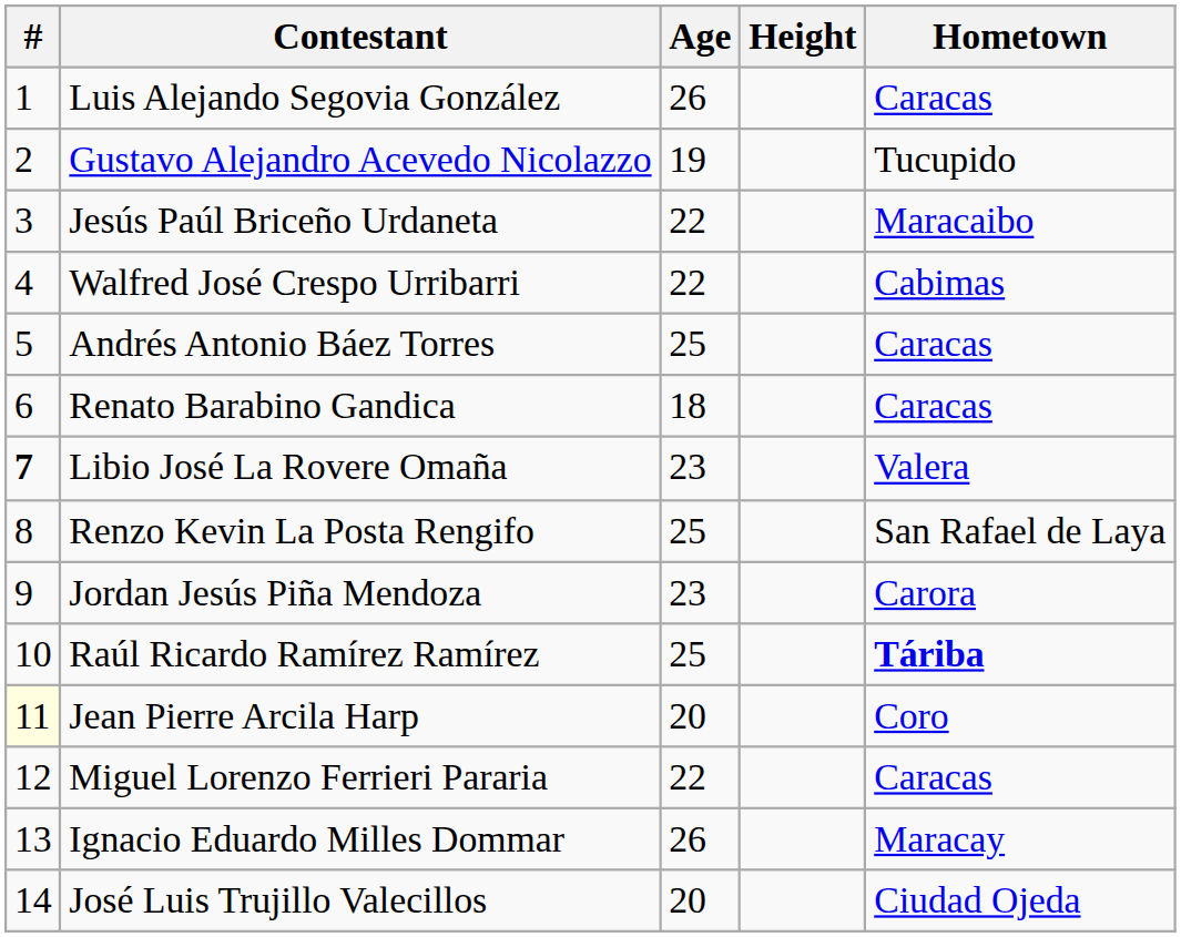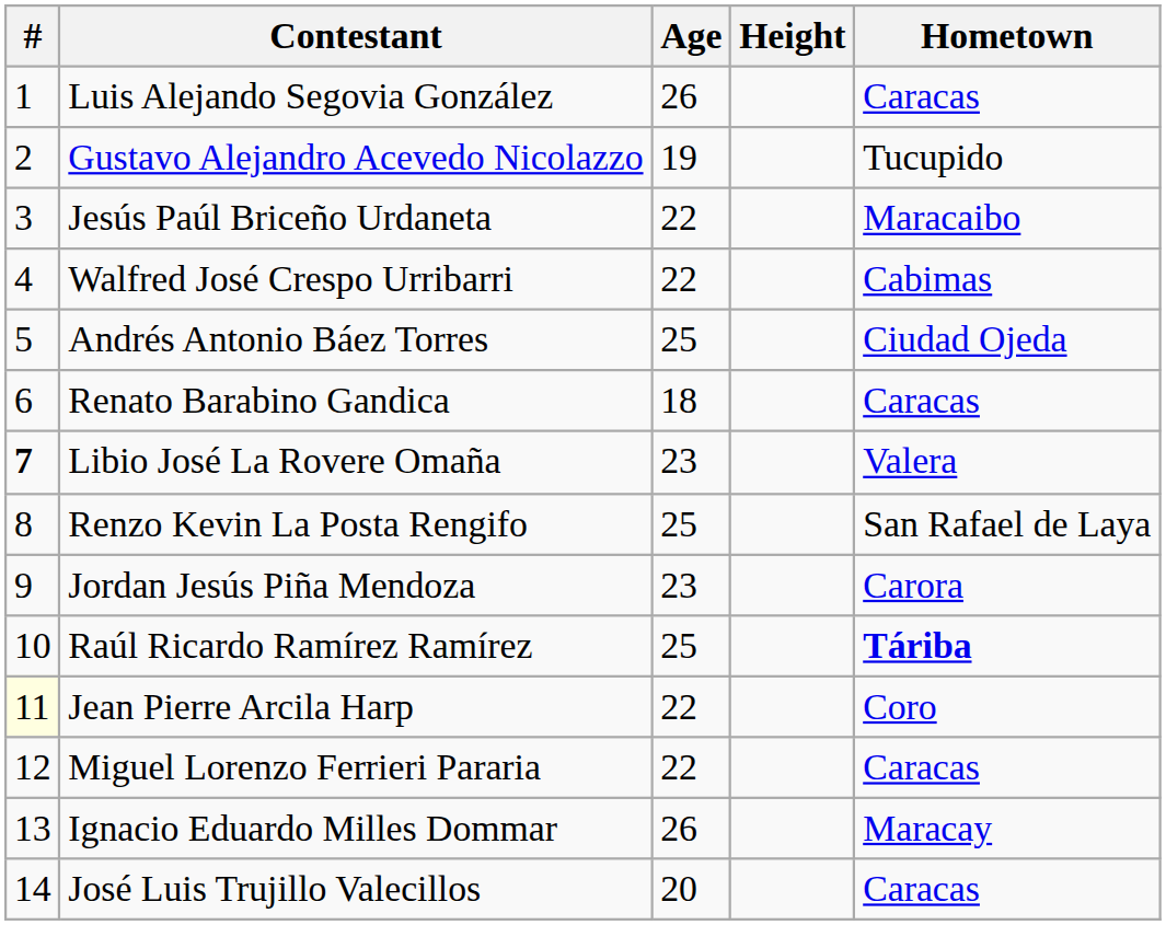Andrés Antonio Báez Torres | Hometown: Caracas -> Ciudad Ojeda
Jean Pierre Arcila Harp | Age: 20 -> 22
José Luis Trujillo Valecillos | Hometown: Ciudad Ojeda -> Caracas
